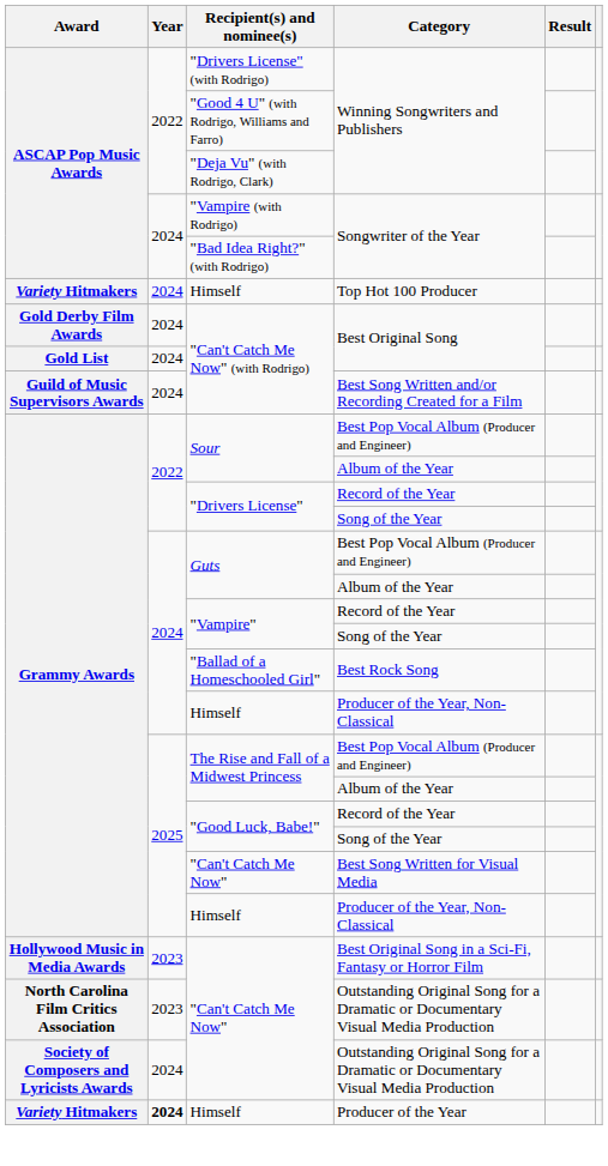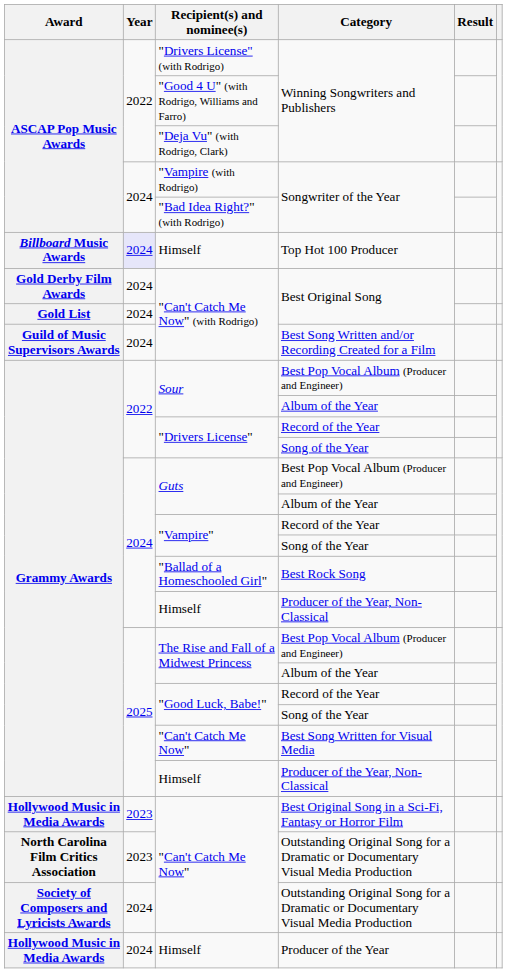Himself / Top Hot 100 Producer | Award: Variety Hitmakers -> Billboard Music Awards
Himself / Top Hot 100 Producer | Year: no background -> lavender background
Himself / Producer of the Year | Award: Variety Hitmakers -> Hollywood Music in Media Awards
Himself / Producer of the Year | Year: bold -> normal
